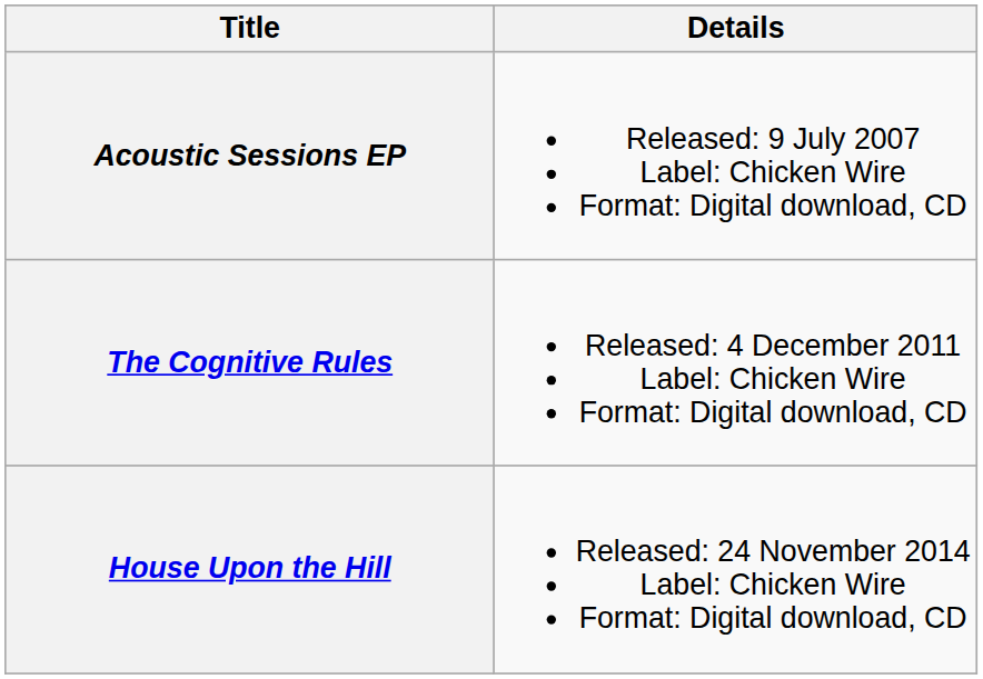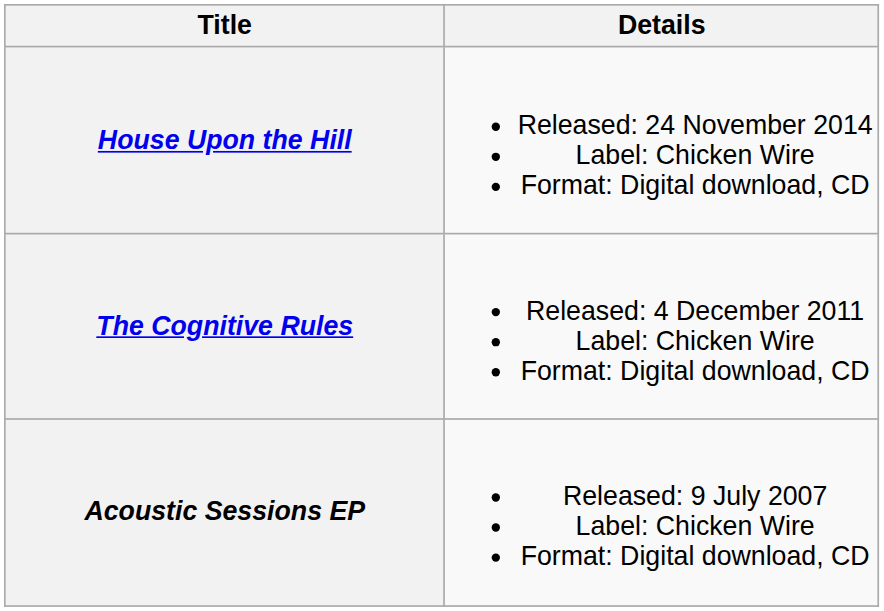rows swapped: Acoustic Sessions EP <-> House Upon the Hill
